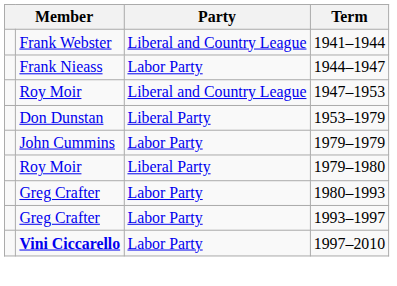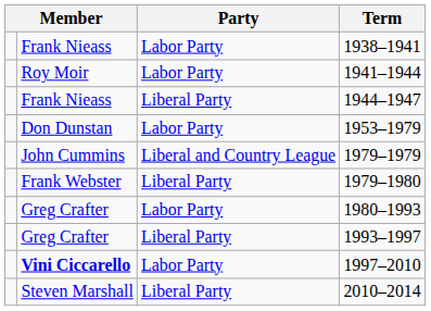+ row: Frank Nieass | Labor Party | 1938–1941
1941–1944 | column 2: Frank Webster -> Roy Moir
1941–1944 | Party: Liberal and Country League -> Labor Party
1944–1947 | Party: Labor Party -> Liberal Party
- row: Roy Moir | Liberal and Country League | 1947–1953
1953–1979 | Party: Liberal Party -> Labor Party
1979–1979 | Party: Labor Party -> Liberal and Country League
1979–1980 | column 2: Roy Moir -> Frank Webster
1993–1997 | Party: Labor Party -> Liberal Party
+ row: Steven Marshall | Liberal Party | 2010–2014
